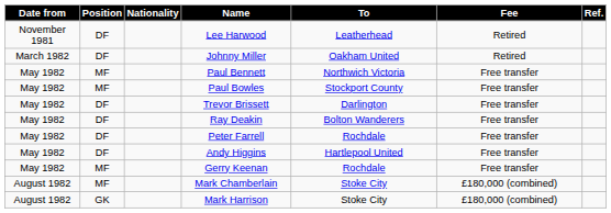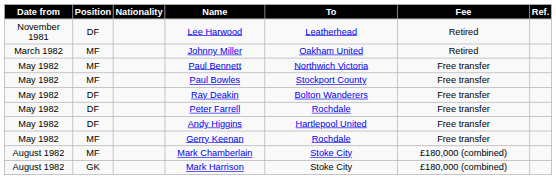Johnny Miller | Position: DF -> MF
- row: May 1982 | DF | Trevor Brissett | Darlington | Free transfer
